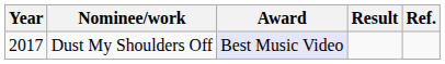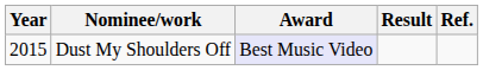Dust My Shoulders Off | Year: 2017 -> 2015
